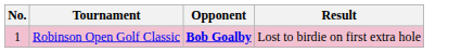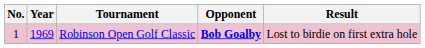+ column: Year | 1969
